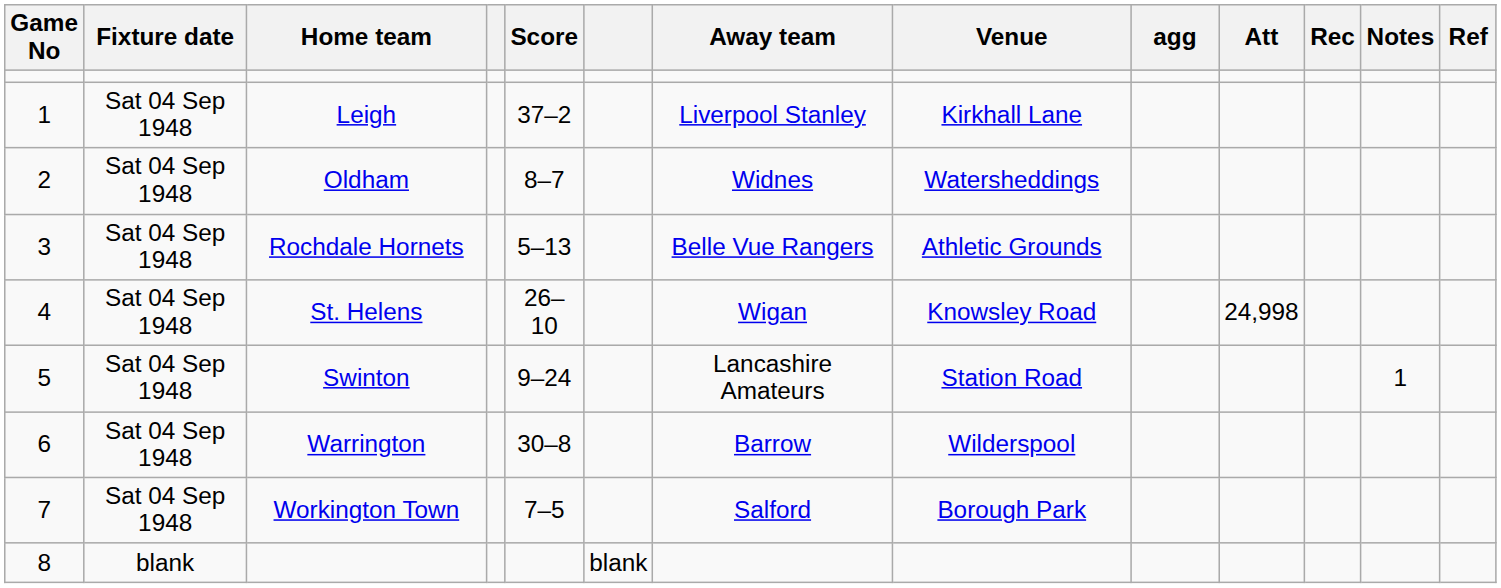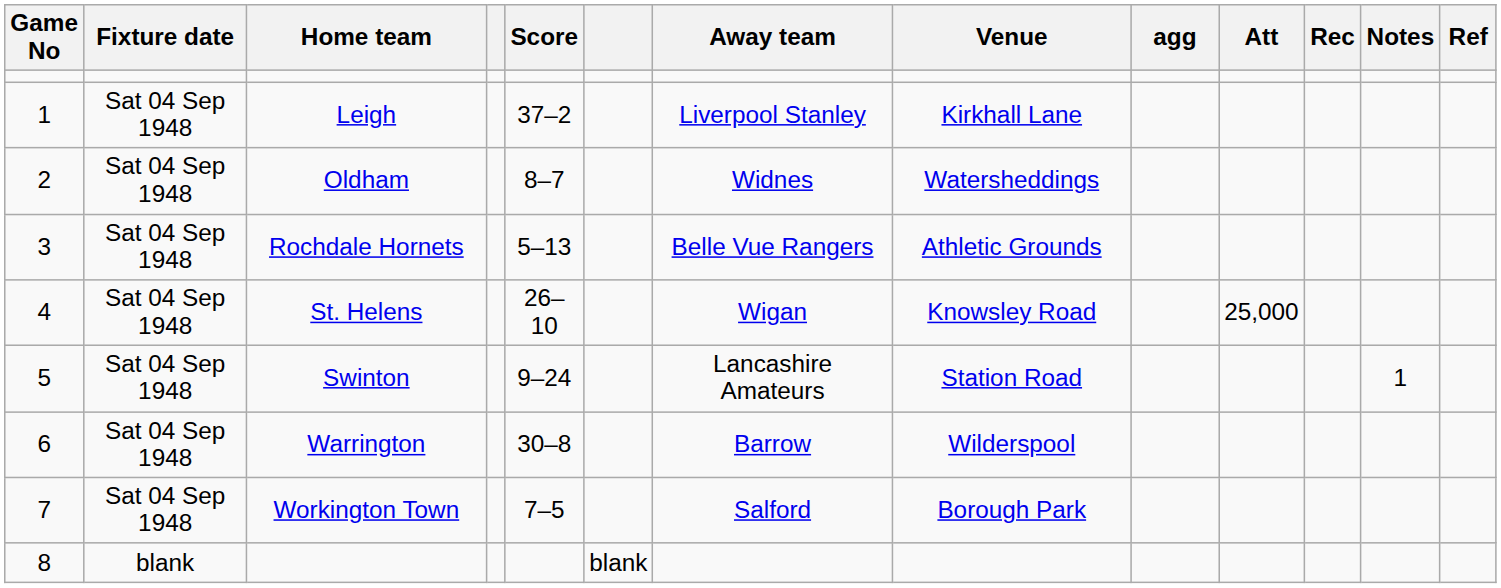4 | Att: 24,998 -> 25,000
